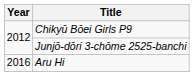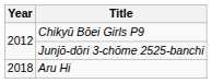Aru Hi | Year: 2016 -> 2018
